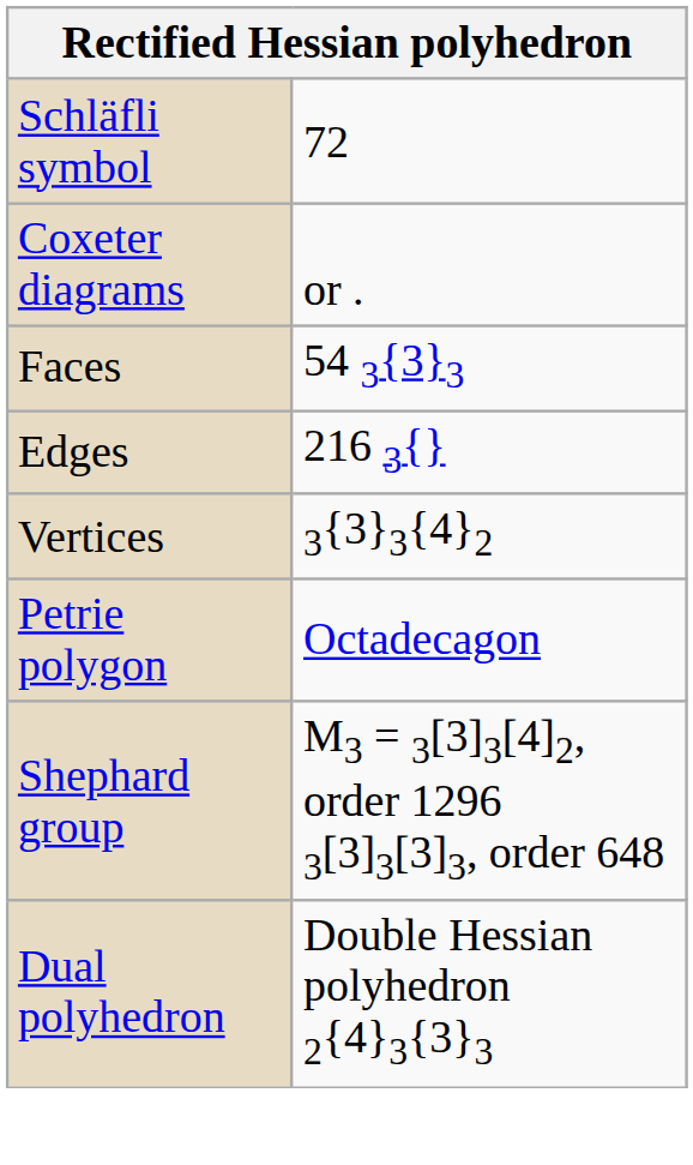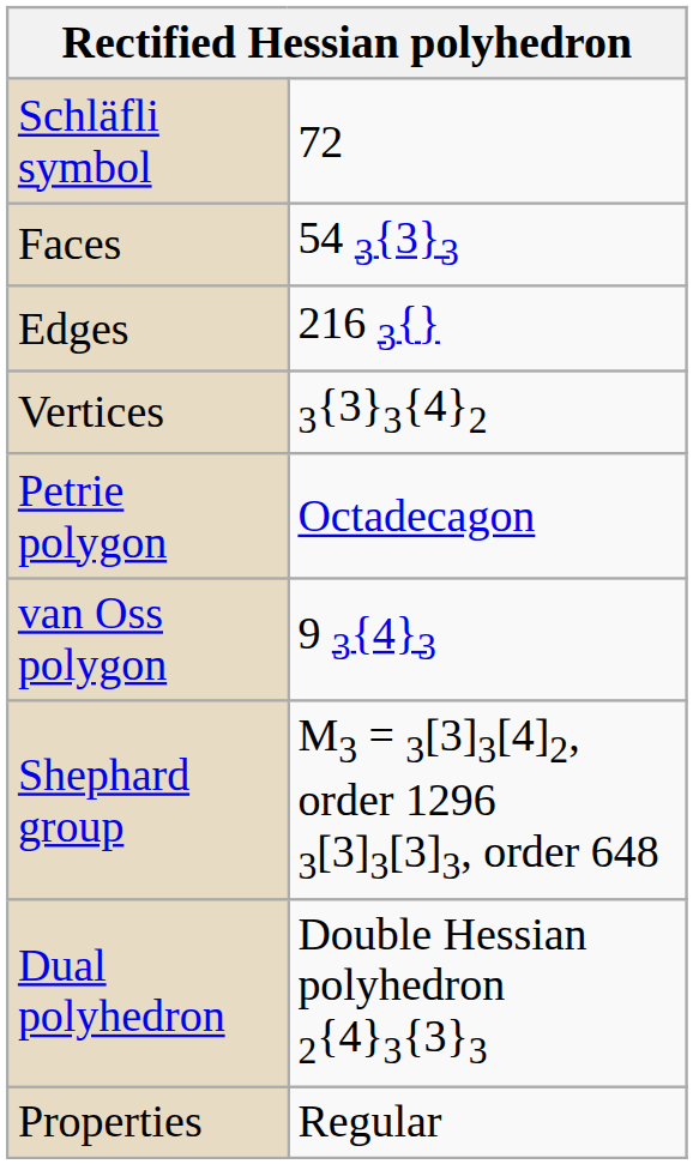- row: Coxeter diagrams | or .
+ row: van Oss polygon | 9 3{4}3
+ row: Properties | Regular
